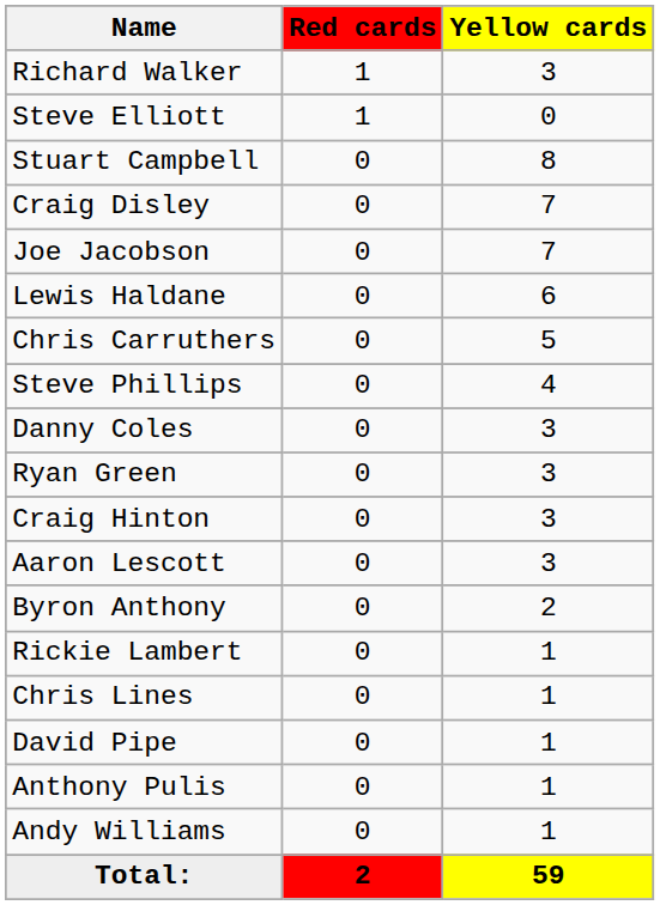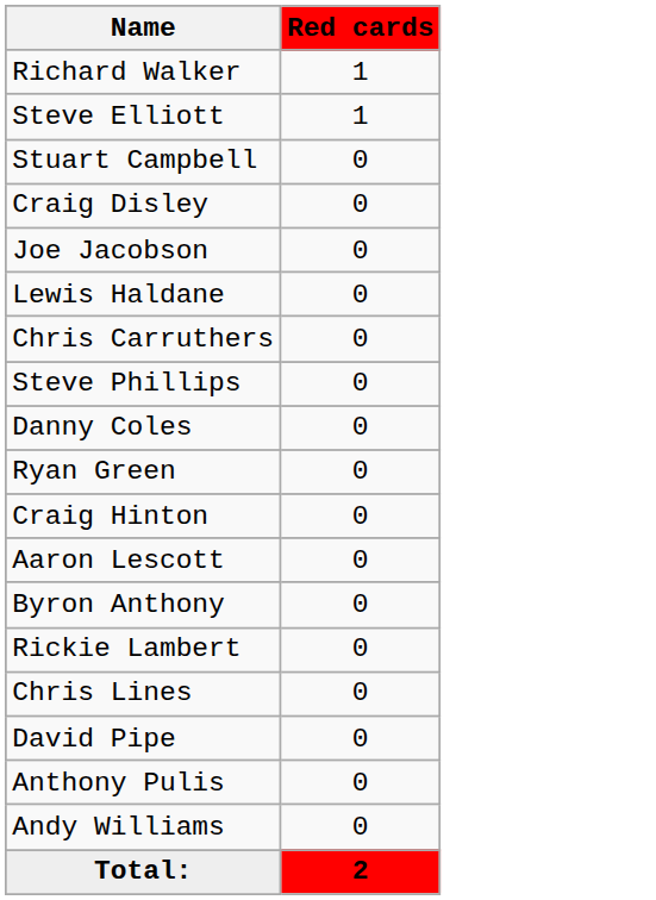- column: Yellow cards | 3 | 0 | 8 | 7 | 7 | 6 | 5 | 4 | 3 | 3 | 3 | 3 | 2 | 1 | 1 | 1 | 1 | 1 | 59
